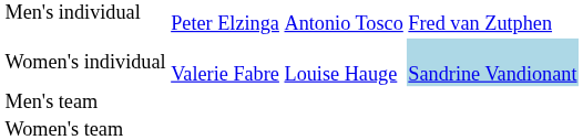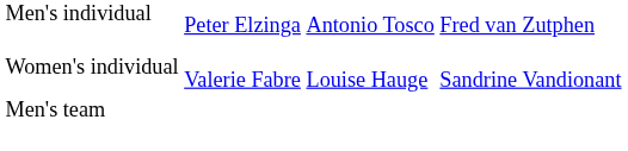Women's individual | column 4: lightblue background -> no background
- row: Women's team
